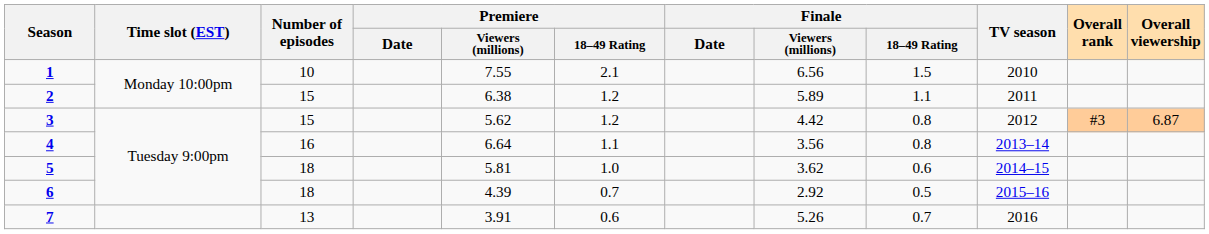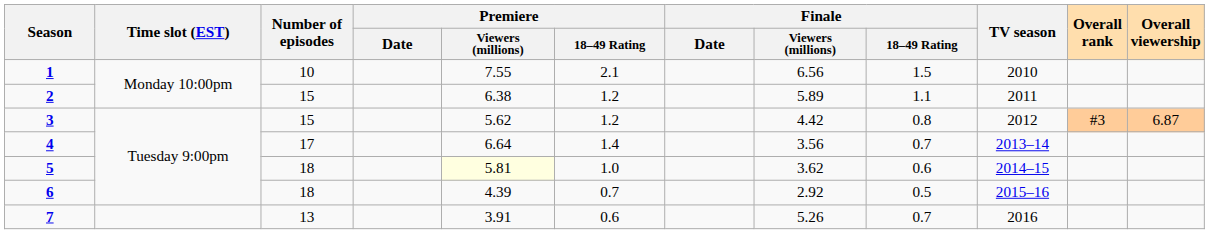4 | Number of episodes: 16 -> 17
4 | Premiere / 18–49 Rating: 1.1 -> 1.4
4 | Finale / 18–49 Rating: 0.8 -> 0.7
5 | Premiere / Viewers (millions): no background -> lightyellow background
